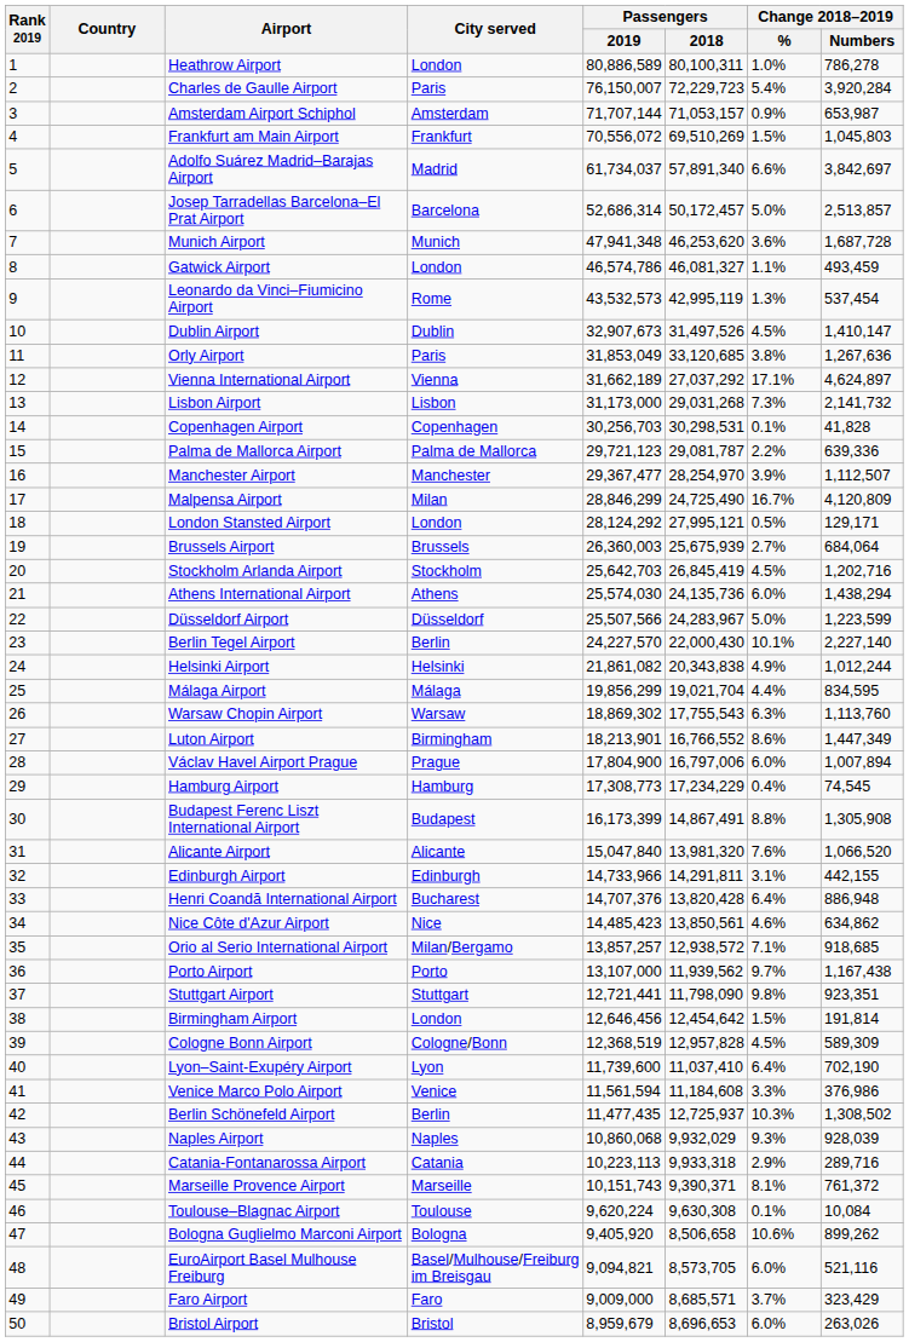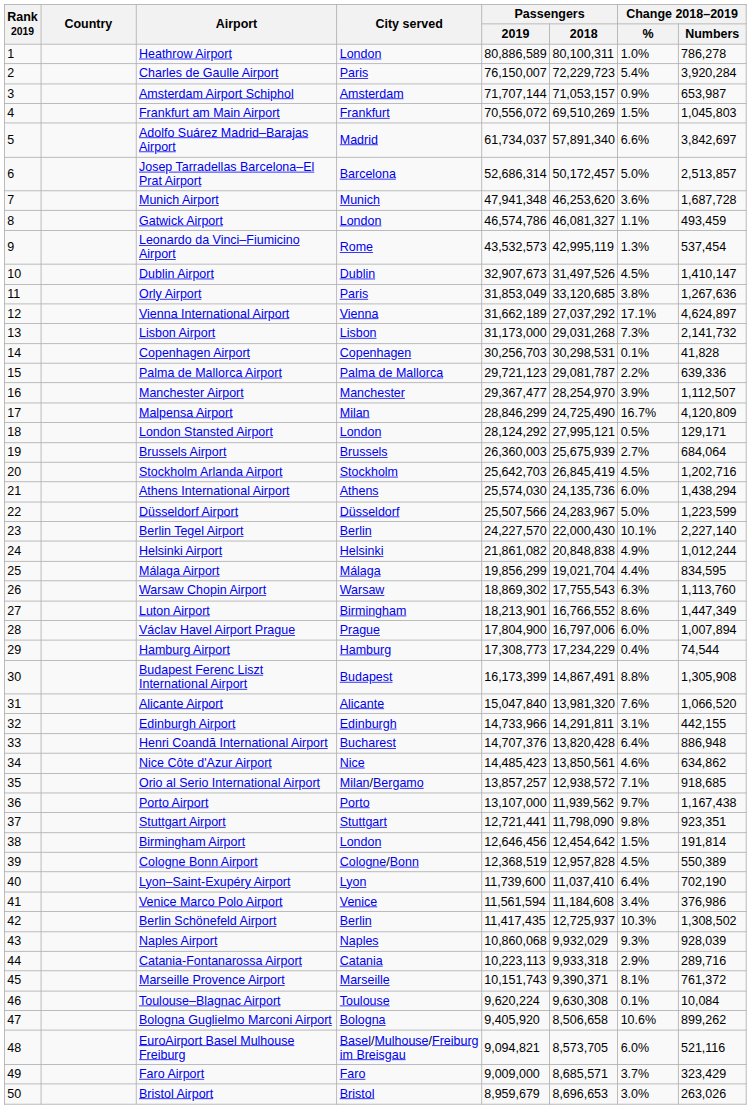Helsinki Airport | Passengers / 2018: 20,343,838 -> 20,848,838
Hamburg Airport | Change 2018–2019 / Numbers: 74,545 -> 74,544
Cologne Bonn Airport | Change 2018–2019 / Numbers: 589,309 -> 550,389
Venice Marco Polo Airport | Change 2018–2019 / %: 3.3% -> 3.4%
Berlin Schönefeld Airport | Passengers / 2019: 11,477,435 -> 11,417,435
Bristol Airport | Change 2018–2019 / %: 6.0% -> 3.0%
